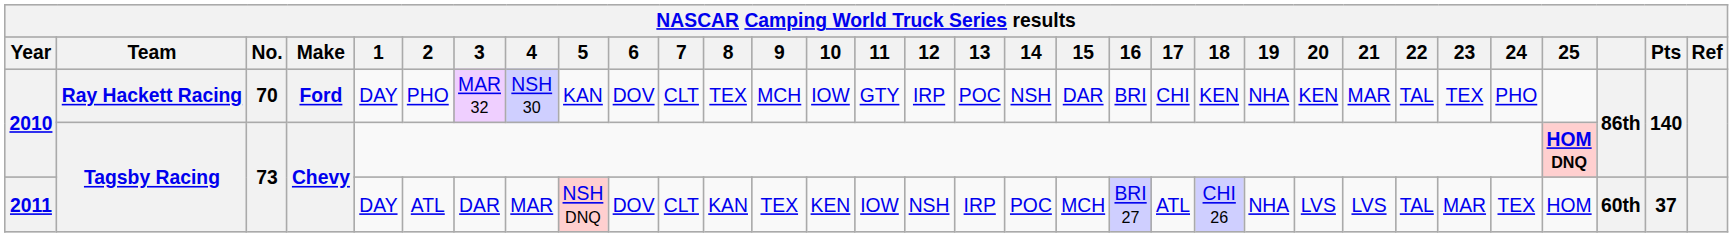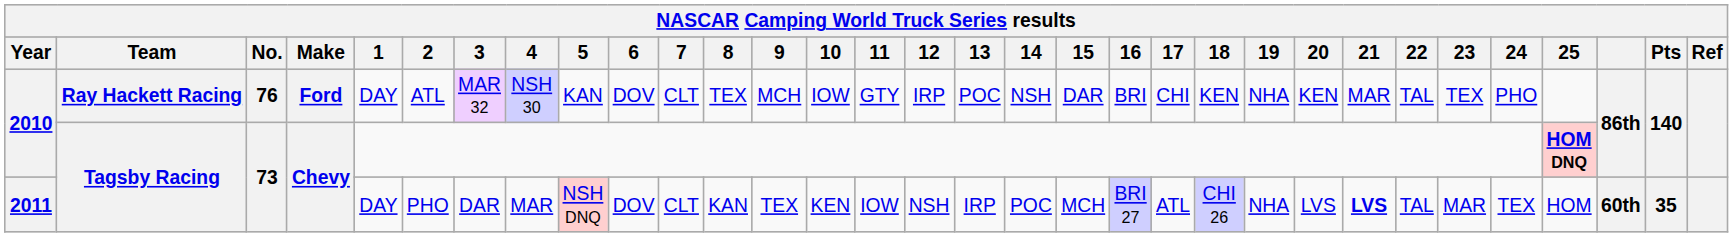2010 / Ray Hackett Racing | No.: 70 -> 76
2010 / Ray Hackett Racing | 2: PHO -> ATL
2011 | 2: ATL -> PHO
2011 | 21: normal -> bold
2011 | Pts: 37 -> 35
